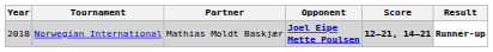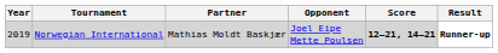Norwegian International | Year: 2018 -> 2019
Norwegian International | Opponent: bold -> normal
